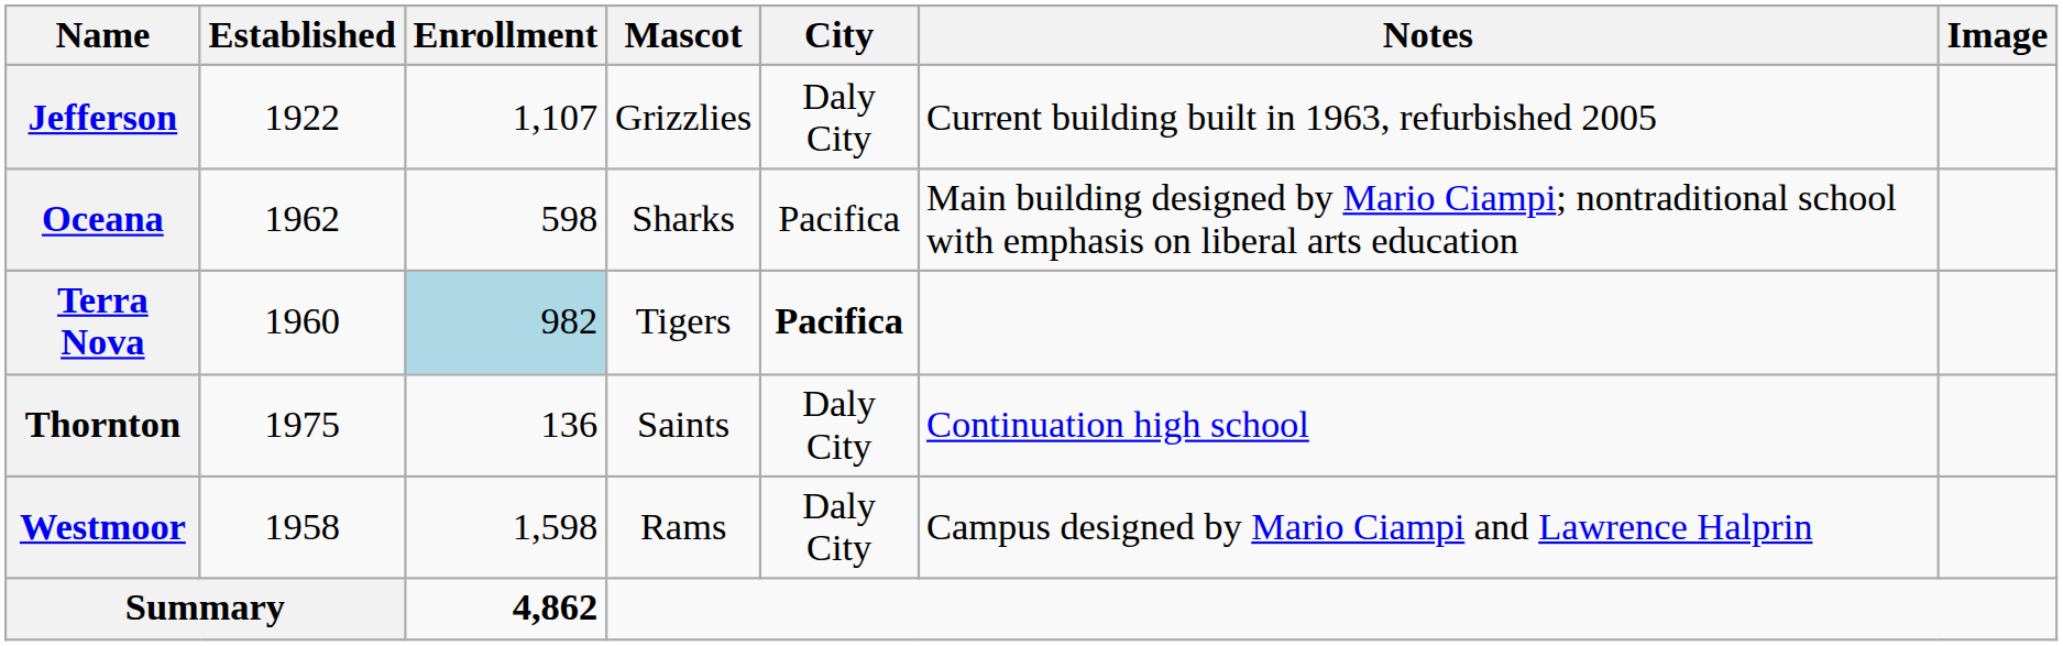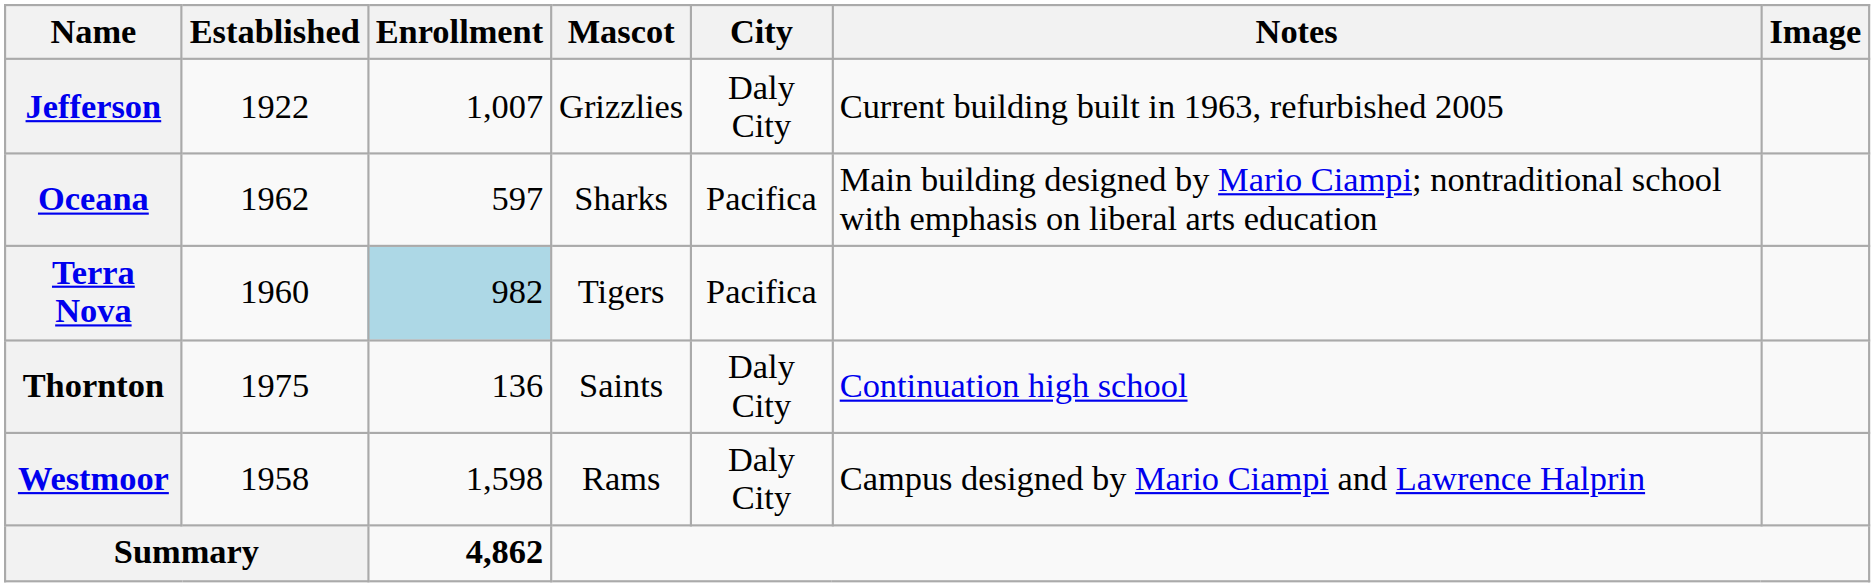Jefferson | Enrollment: 1,107 -> 1,007
Oceana | Enrollment: 598 -> 597
Terra Nova | City: bold -> normal
